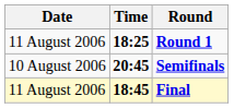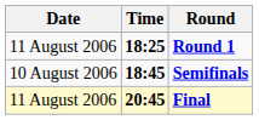Semifinals | Time: 20:45 -> 18:45
Final | Time: 18:45 -> 20:45
